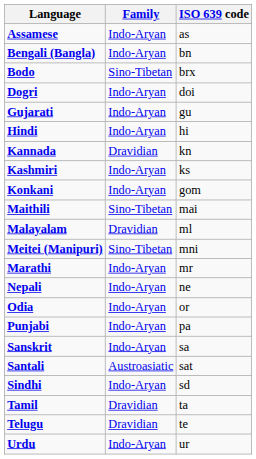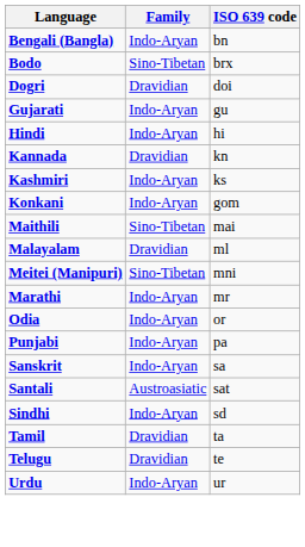- row: Assamese | Indo-Aryan | as
Dogri | Family: Indo-Aryan -> Dravidian
- row: Nepali | Indo-Aryan | ne
